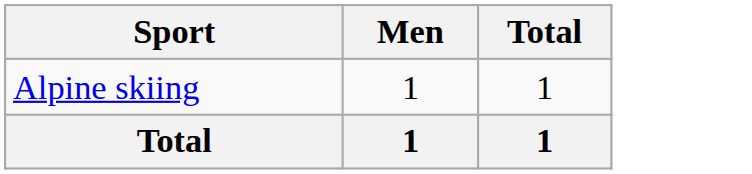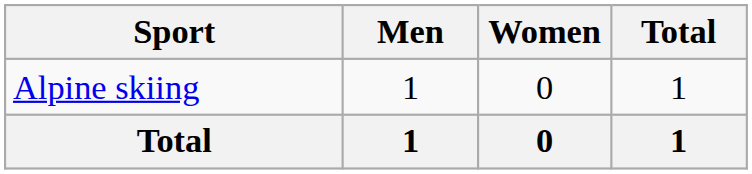+ column: Women | 0 | 0
